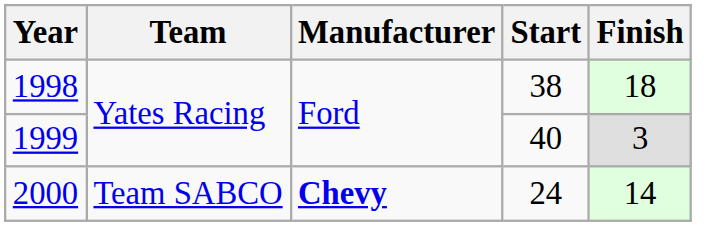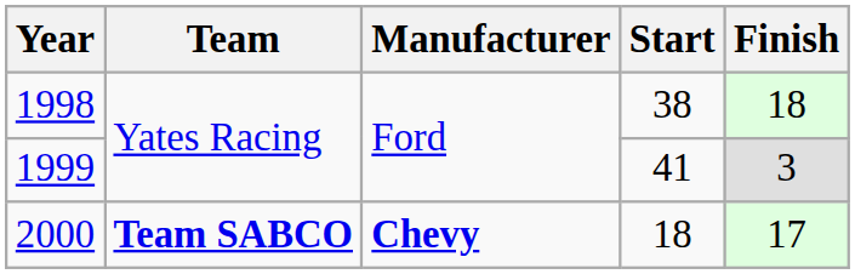1999 | Start: 40 -> 41
2000 | Team: normal -> bold
2000 | Start: 24 -> 18
2000 | Finish: 14 -> 17
